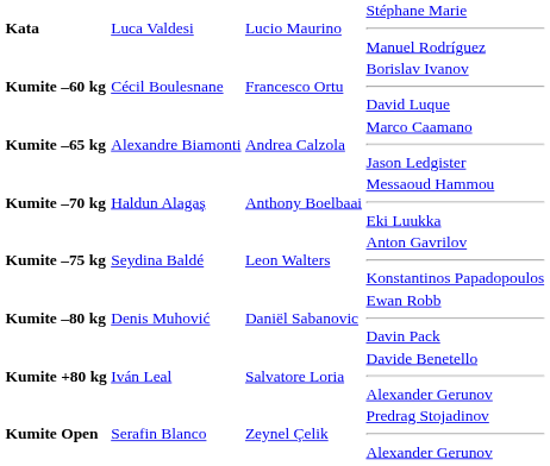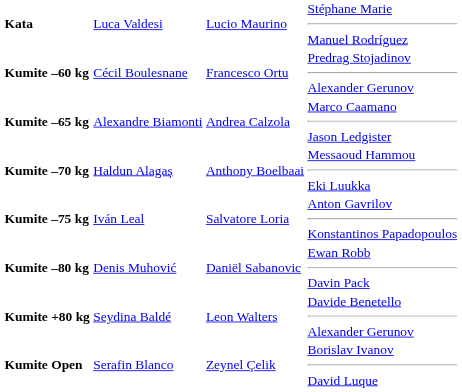Kumite –60 kg | column 4: Borislav Ivanov David Luque -> Predrag Stojadinov Alexander Gerunov
Kumite –75 kg | column 2: Seydina Baldé -> Iván Leal
Kumite –75 kg | column 3: Leon Walters -> Salvatore Loria
Kumite +80 kg | column 2: Iván Leal -> Seydina Baldé
Kumite +80 kg | column 3: Salvatore Loria -> Leon Walters
Kumite Open | column 4: Predrag Stojadinov Alexander Gerunov -> Borislav Ivanov David Luque
